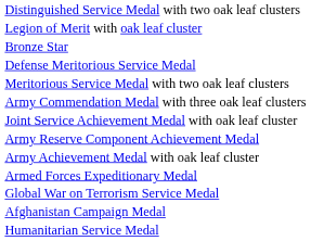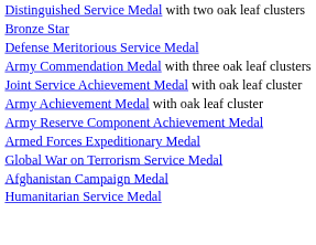- row: Legion of Merit with oak leaf cluster
- row: Meritorious Service Medal with two oak leaf clusters
rows swapped: Army Achievement Medal with oak leaf cluster <-> Army Reserve Component Achievement Medal
